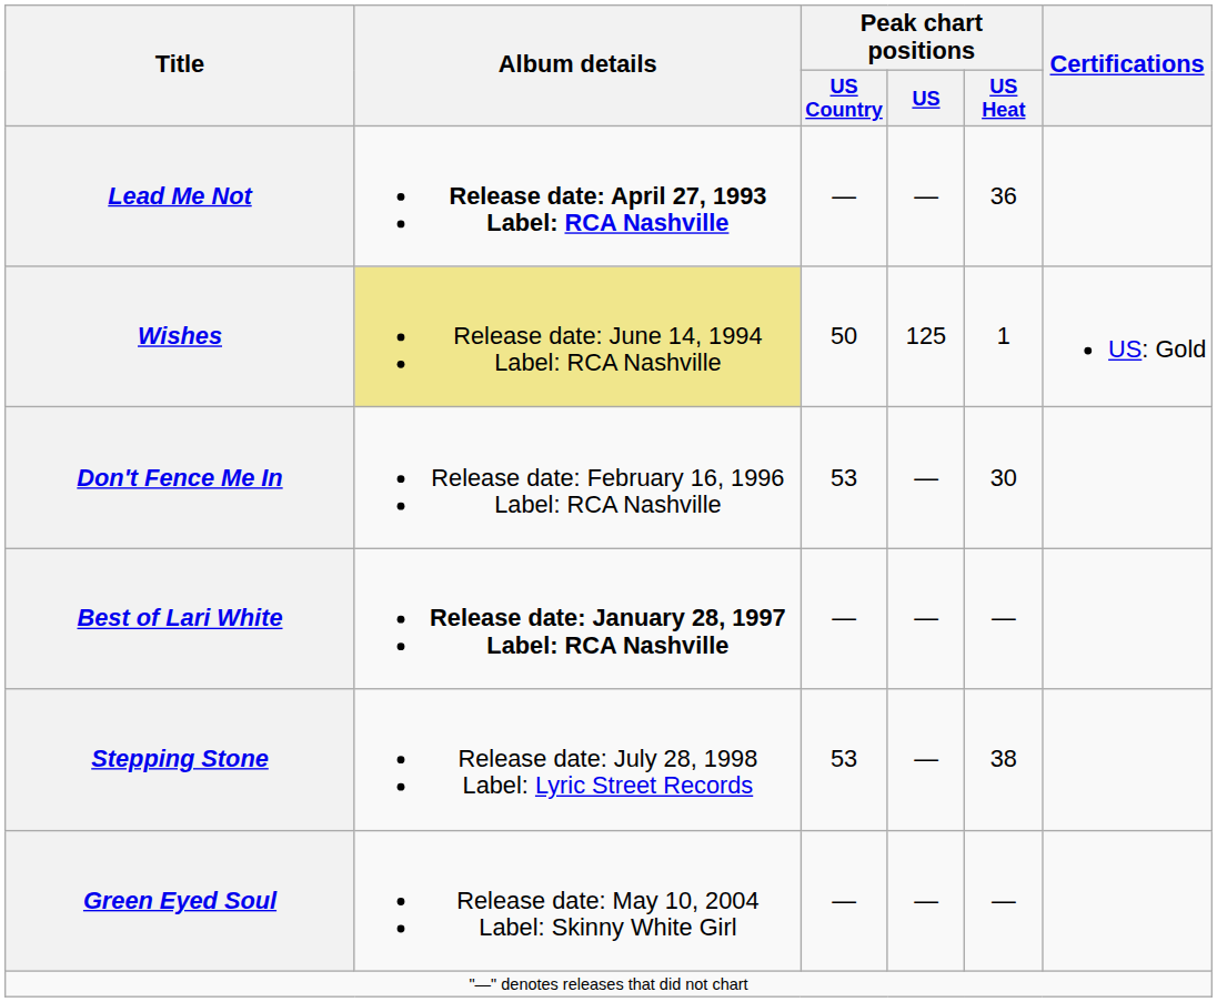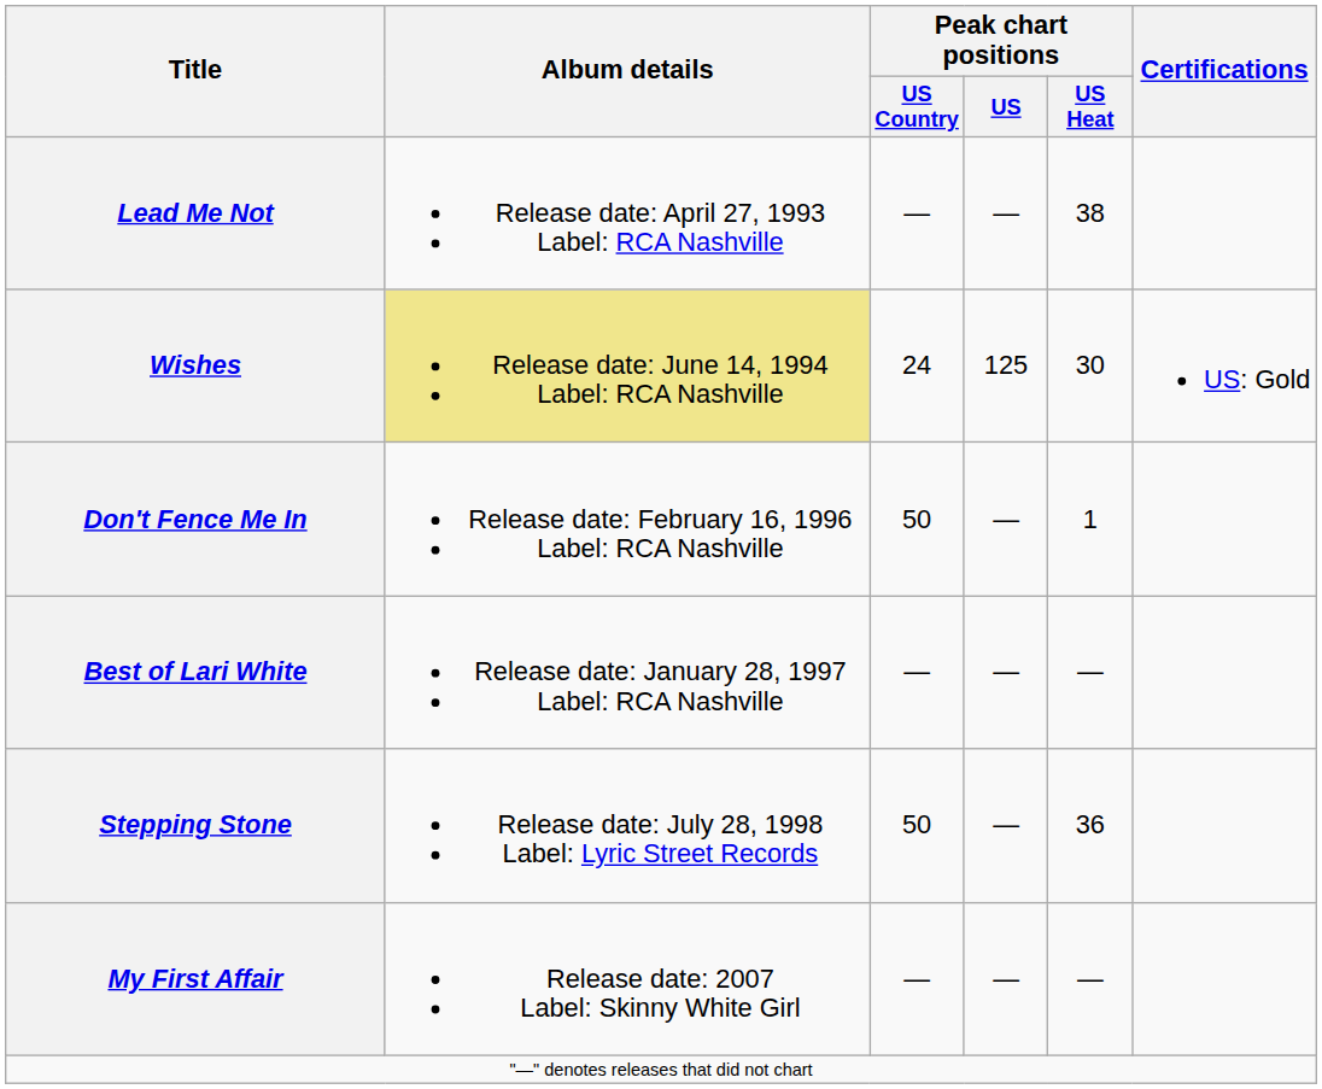Lead Me Not | Album details: bold -> normal
Lead Me Not | Peak chart positions / US Heat: 36 -> 38
Wishes | Peak chart positions / US Country: 50 -> 24
Wishes | Peak chart positions / US Heat: 1 -> 30
Don't Fence Me In | Peak chart positions / US Country: 53 -> 50
Don't Fence Me In | Peak chart positions / US Heat: 30 -> 1
Best of Lari White | Album details: bold -> normal
Stepping Stone | Peak chart positions / US Country: 53 -> 50
Stepping Stone | Peak chart positions / US Heat: 38 -> 36
- row: Green Eyed Soul | Release date: May 10, 2004 Label: Skinny White Girl | — | — | —
+ row: My First Affair | Release date: 2007 Label: Skinny White Girl | — | — | —
